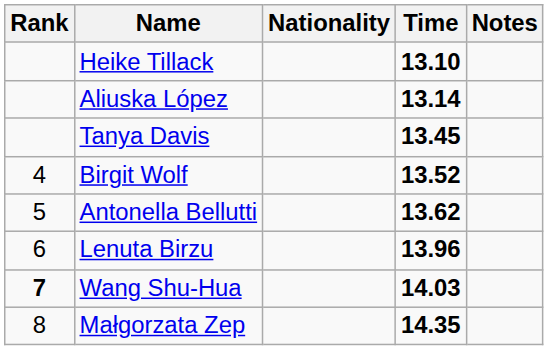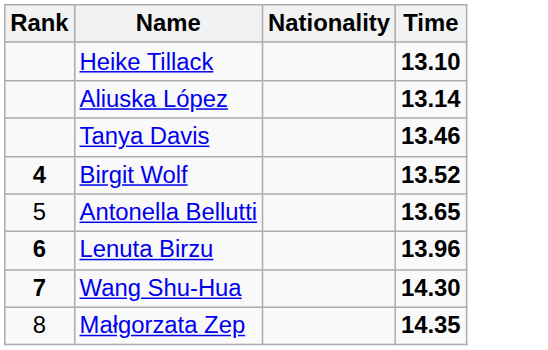- column: Notes
Tanya Davis | Time: 13.45 -> 13.46
Birgit Wolf | Rank: normal -> bold
Antonella Bellutti | Time: 13.62 -> 13.65
Lenuta Birzu | Rank: normal -> bold
Wang Shu-Hua | Time: 14.03 -> 14.30
